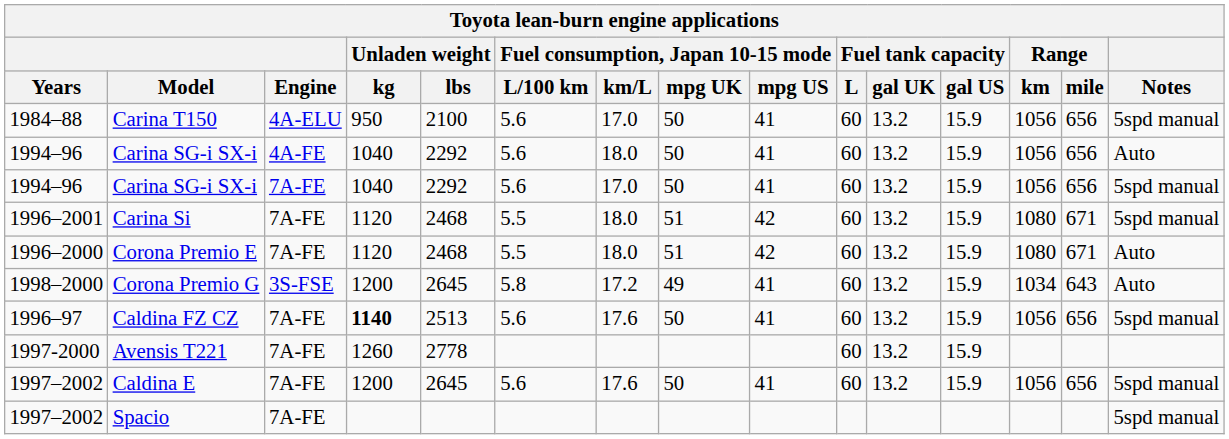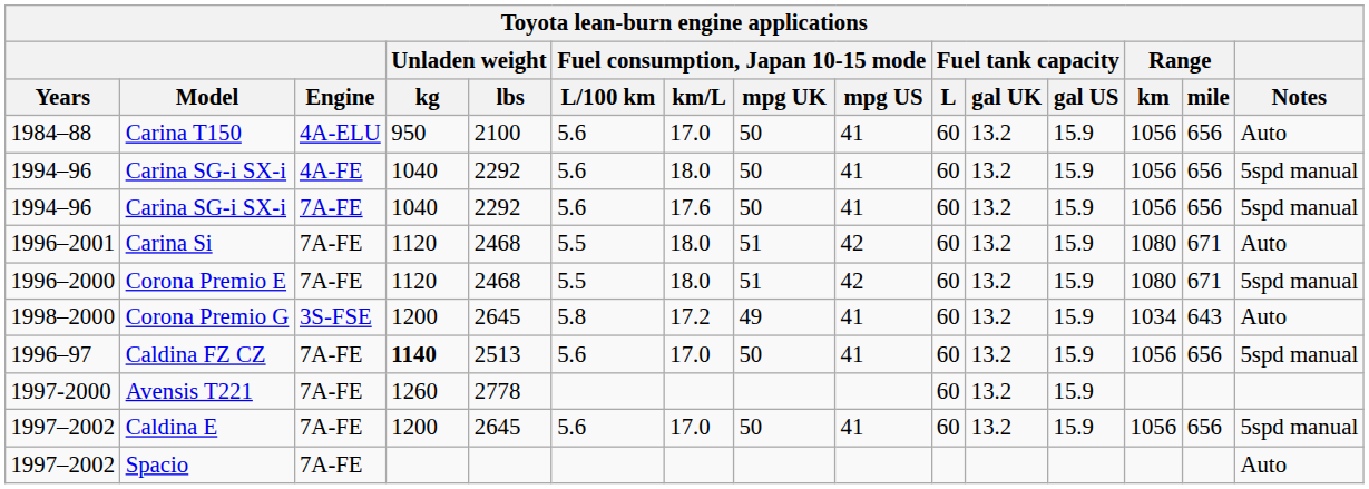Carina T150 | Notes: 5spd manual -> Auto
Carina SG-i SX-i / 4A-FE | Notes: Auto -> 5spd manual
Carina SG-i SX-i / 7A-FE | Fuel consumption, Japan 10-15 mode / km/L: 17.0 -> 17.6
Carina Si | Notes: 5spd manual -> Auto
Corona Premio E | Notes: Auto -> 5spd manual
Caldina FZ CZ | Fuel consumption, Japan 10-15 mode / km/L: 17.6 -> 17.0
Caldina E | Fuel consumption, Japan 10-15 mode / km/L: 17.6 -> 17.0
Spacio | Notes: 5spd manual -> Auto
